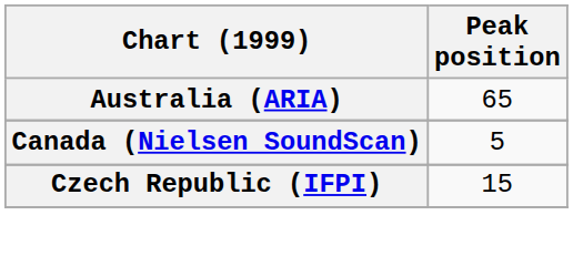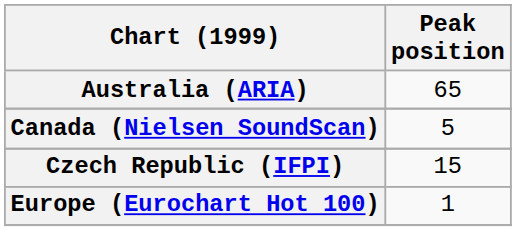+ row: Europe (Eurochart Hot 100) | 1
